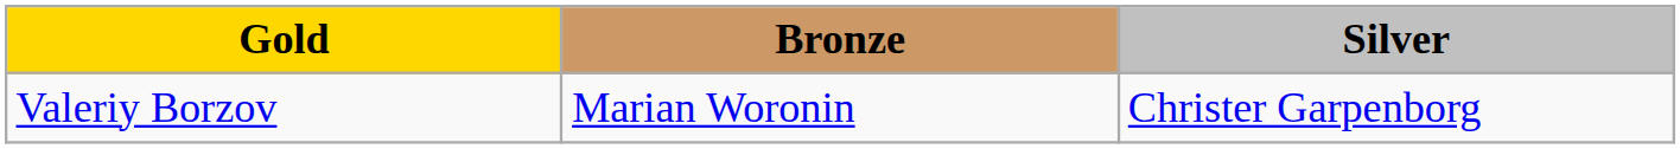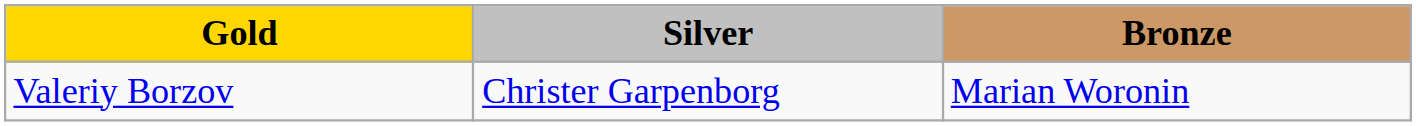columns swapped: Silver <-> Bronze
